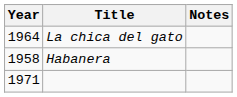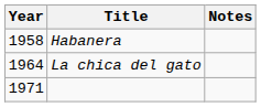rows swapped: Habanera <-> La chica del gato
